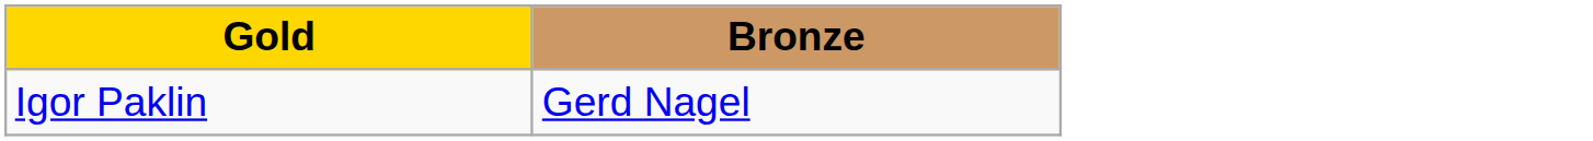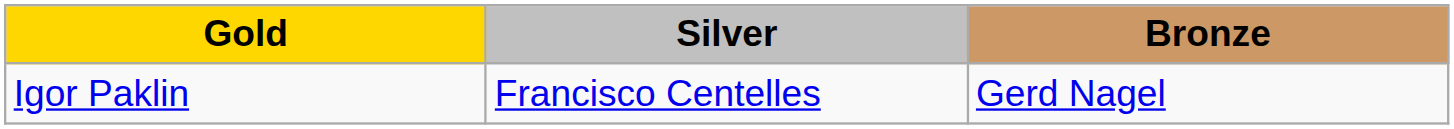+ column: Silver | Francisco Centelles
